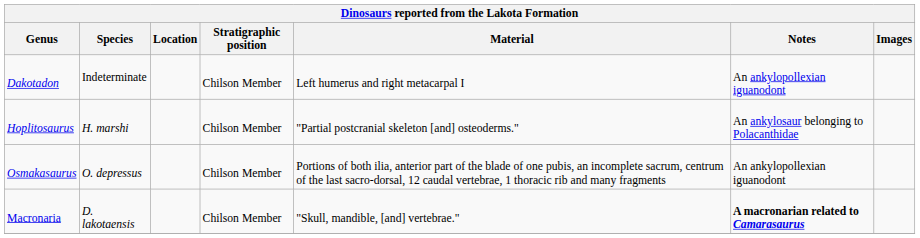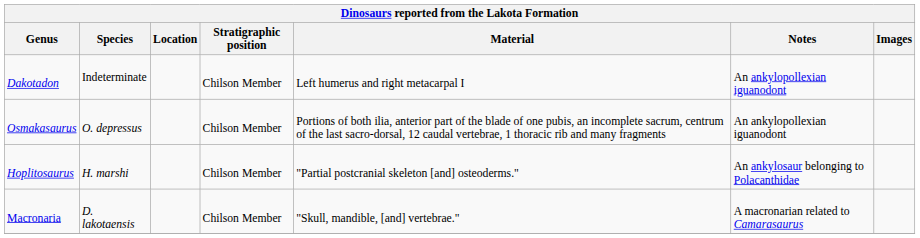rows swapped: Hoplitosaurus <-> Osmakasaurus
Macronaria | Notes: bold -> normal
